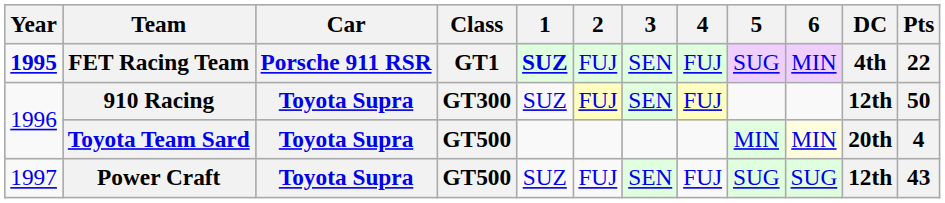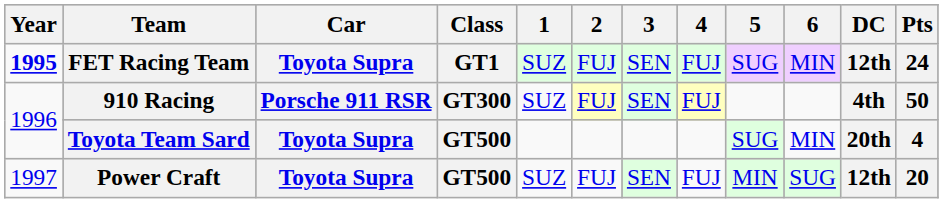FET Racing Team | Car: Porsche 911 RSR -> Toyota Supra
FET Racing Team | 1: bold -> normal
FET Racing Team | DC: 4th -> 12th
FET Racing Team | Pts: 22 -> 24
910 Racing | Car: Toyota Supra -> Porsche 911 RSR
910 Racing | DC: 12th -> 4th
Toyota Team Sard | 5: MIN -> SUG
Toyota Team Sard | 6: lightyellow background -> no background
Power Craft | 5: SUG -> MIN
Power Craft | Pts: 43 -> 20
